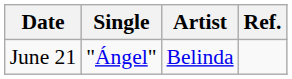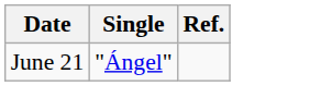- column: Artist | Belinda
